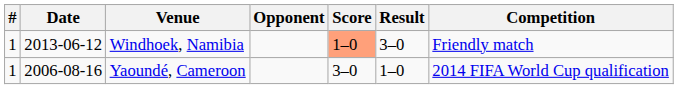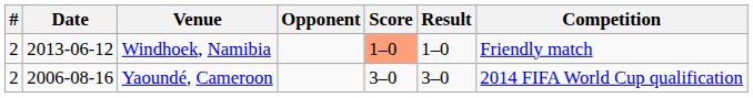Windhoek, Namibia | #: 1 -> 2
Windhoek, Namibia | Result: 3–0 -> 1–0
Yaoundé, Cameroon | #: 1 -> 2
Yaoundé, Cameroon | Result: 1–0 -> 3–0
